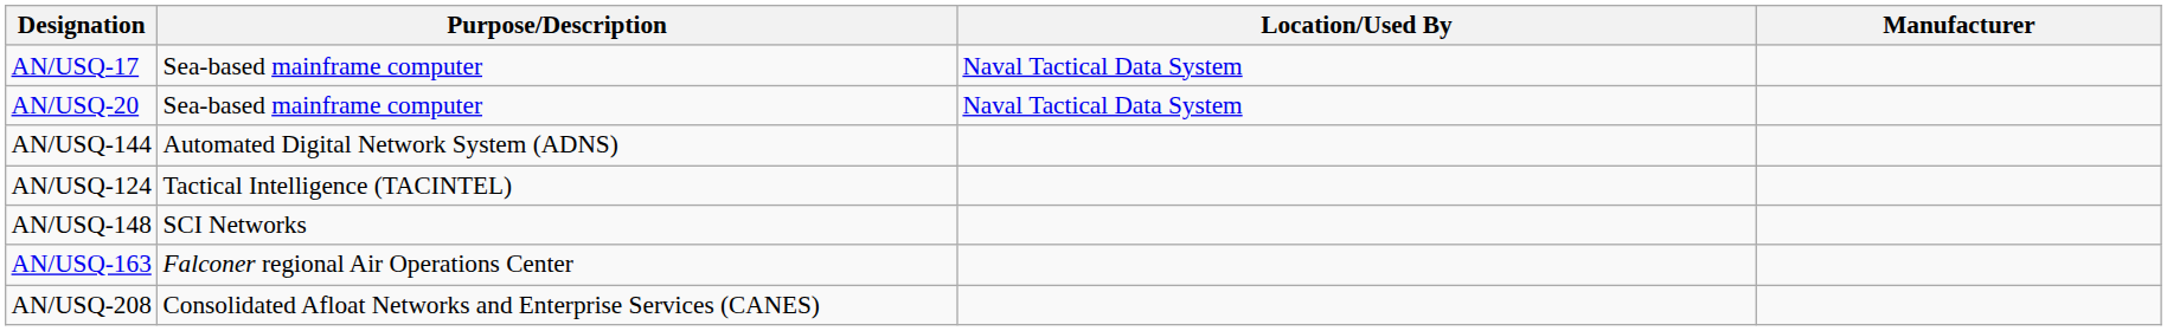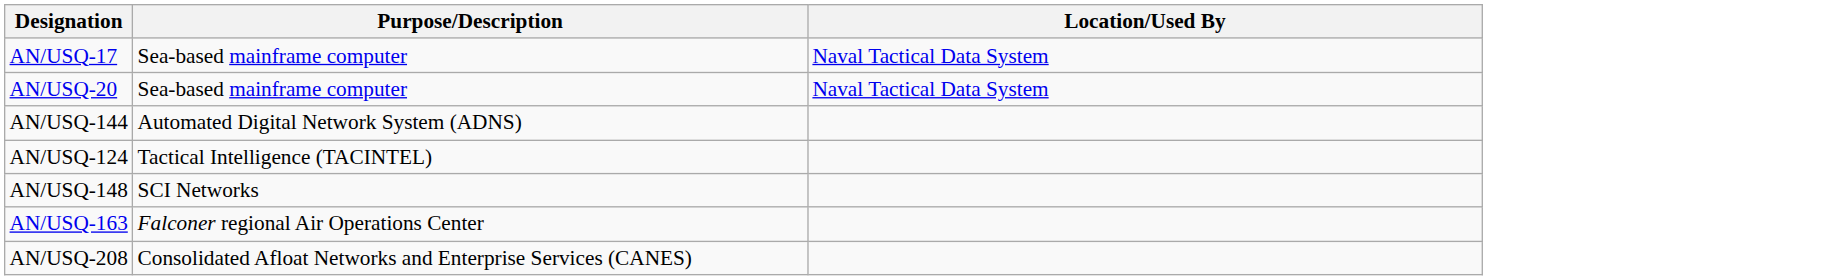- column: Manufacturer
